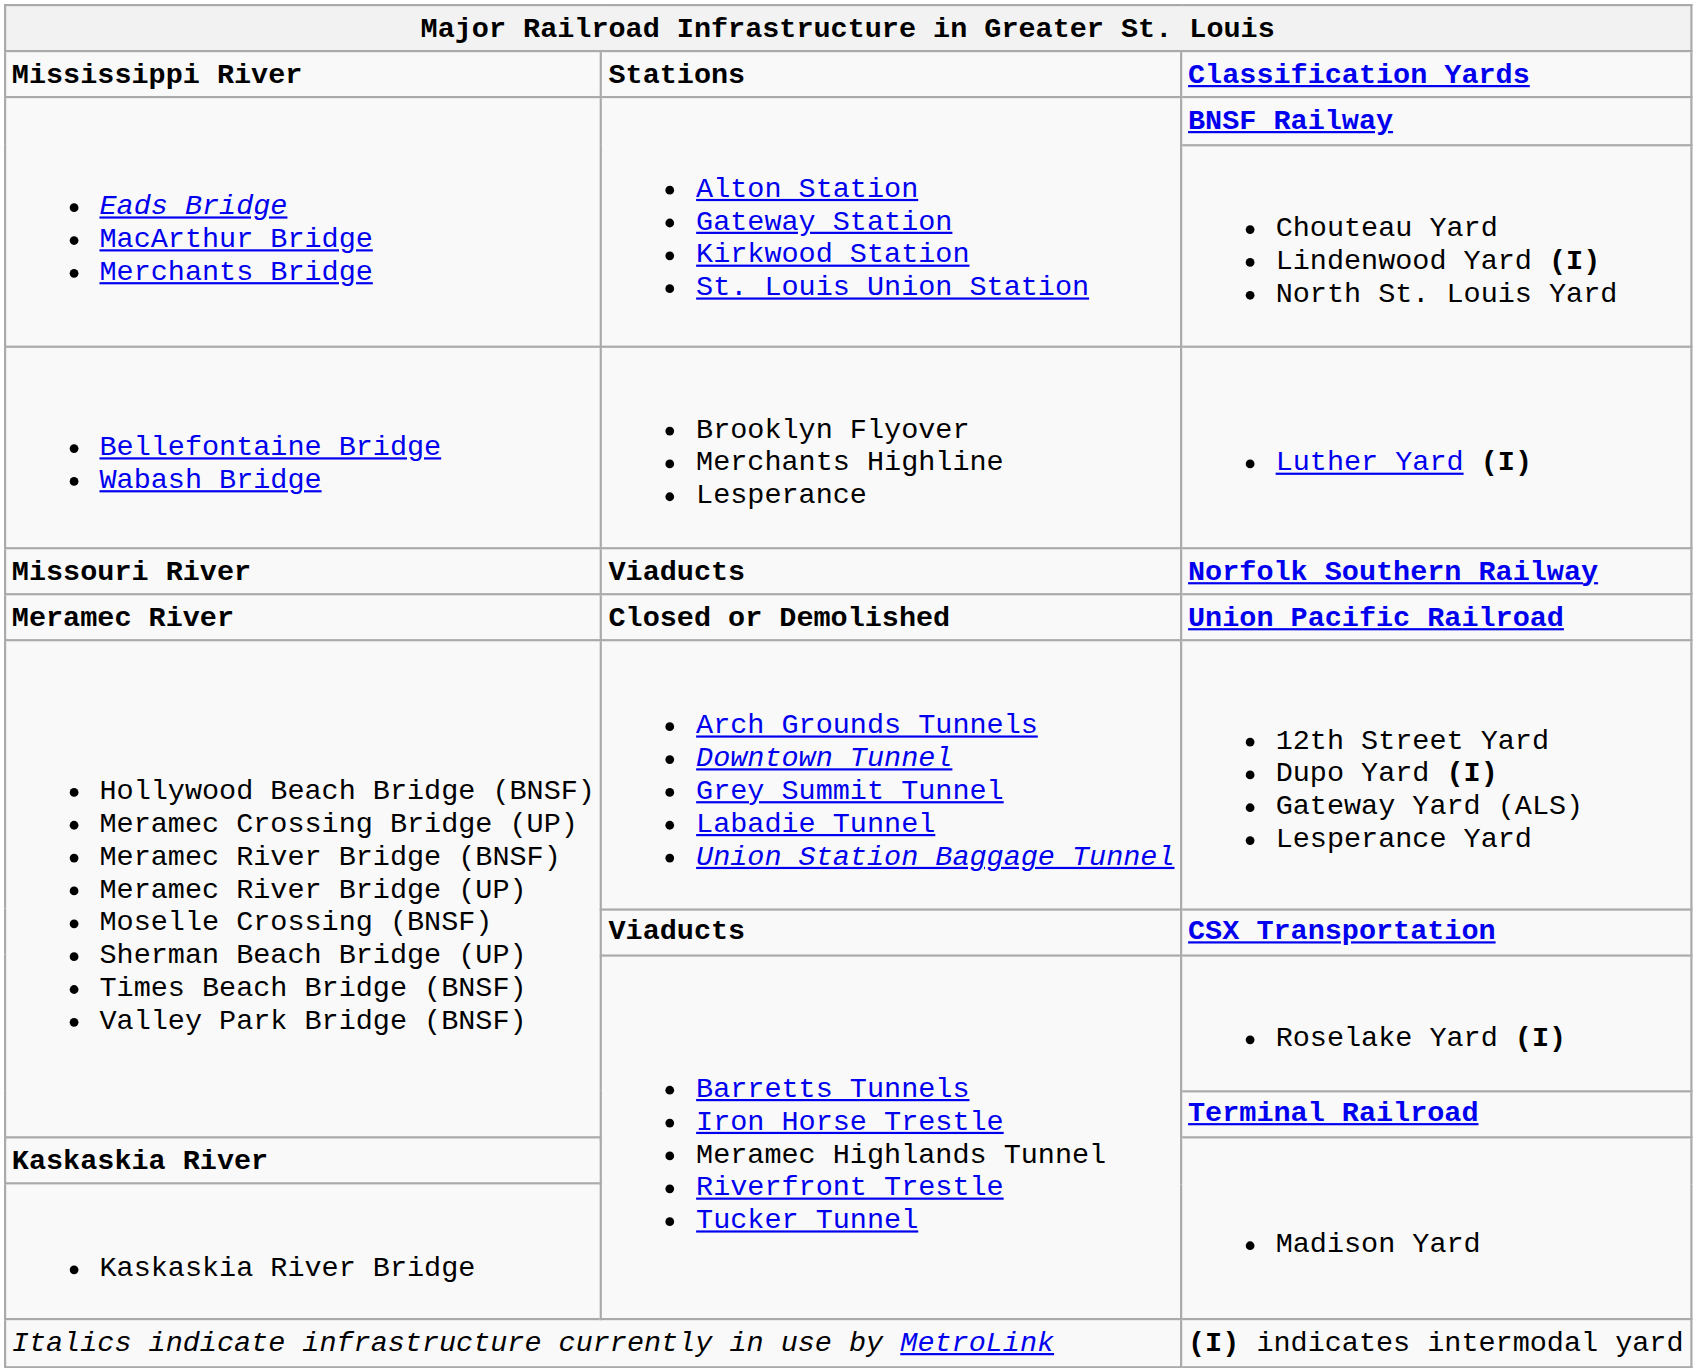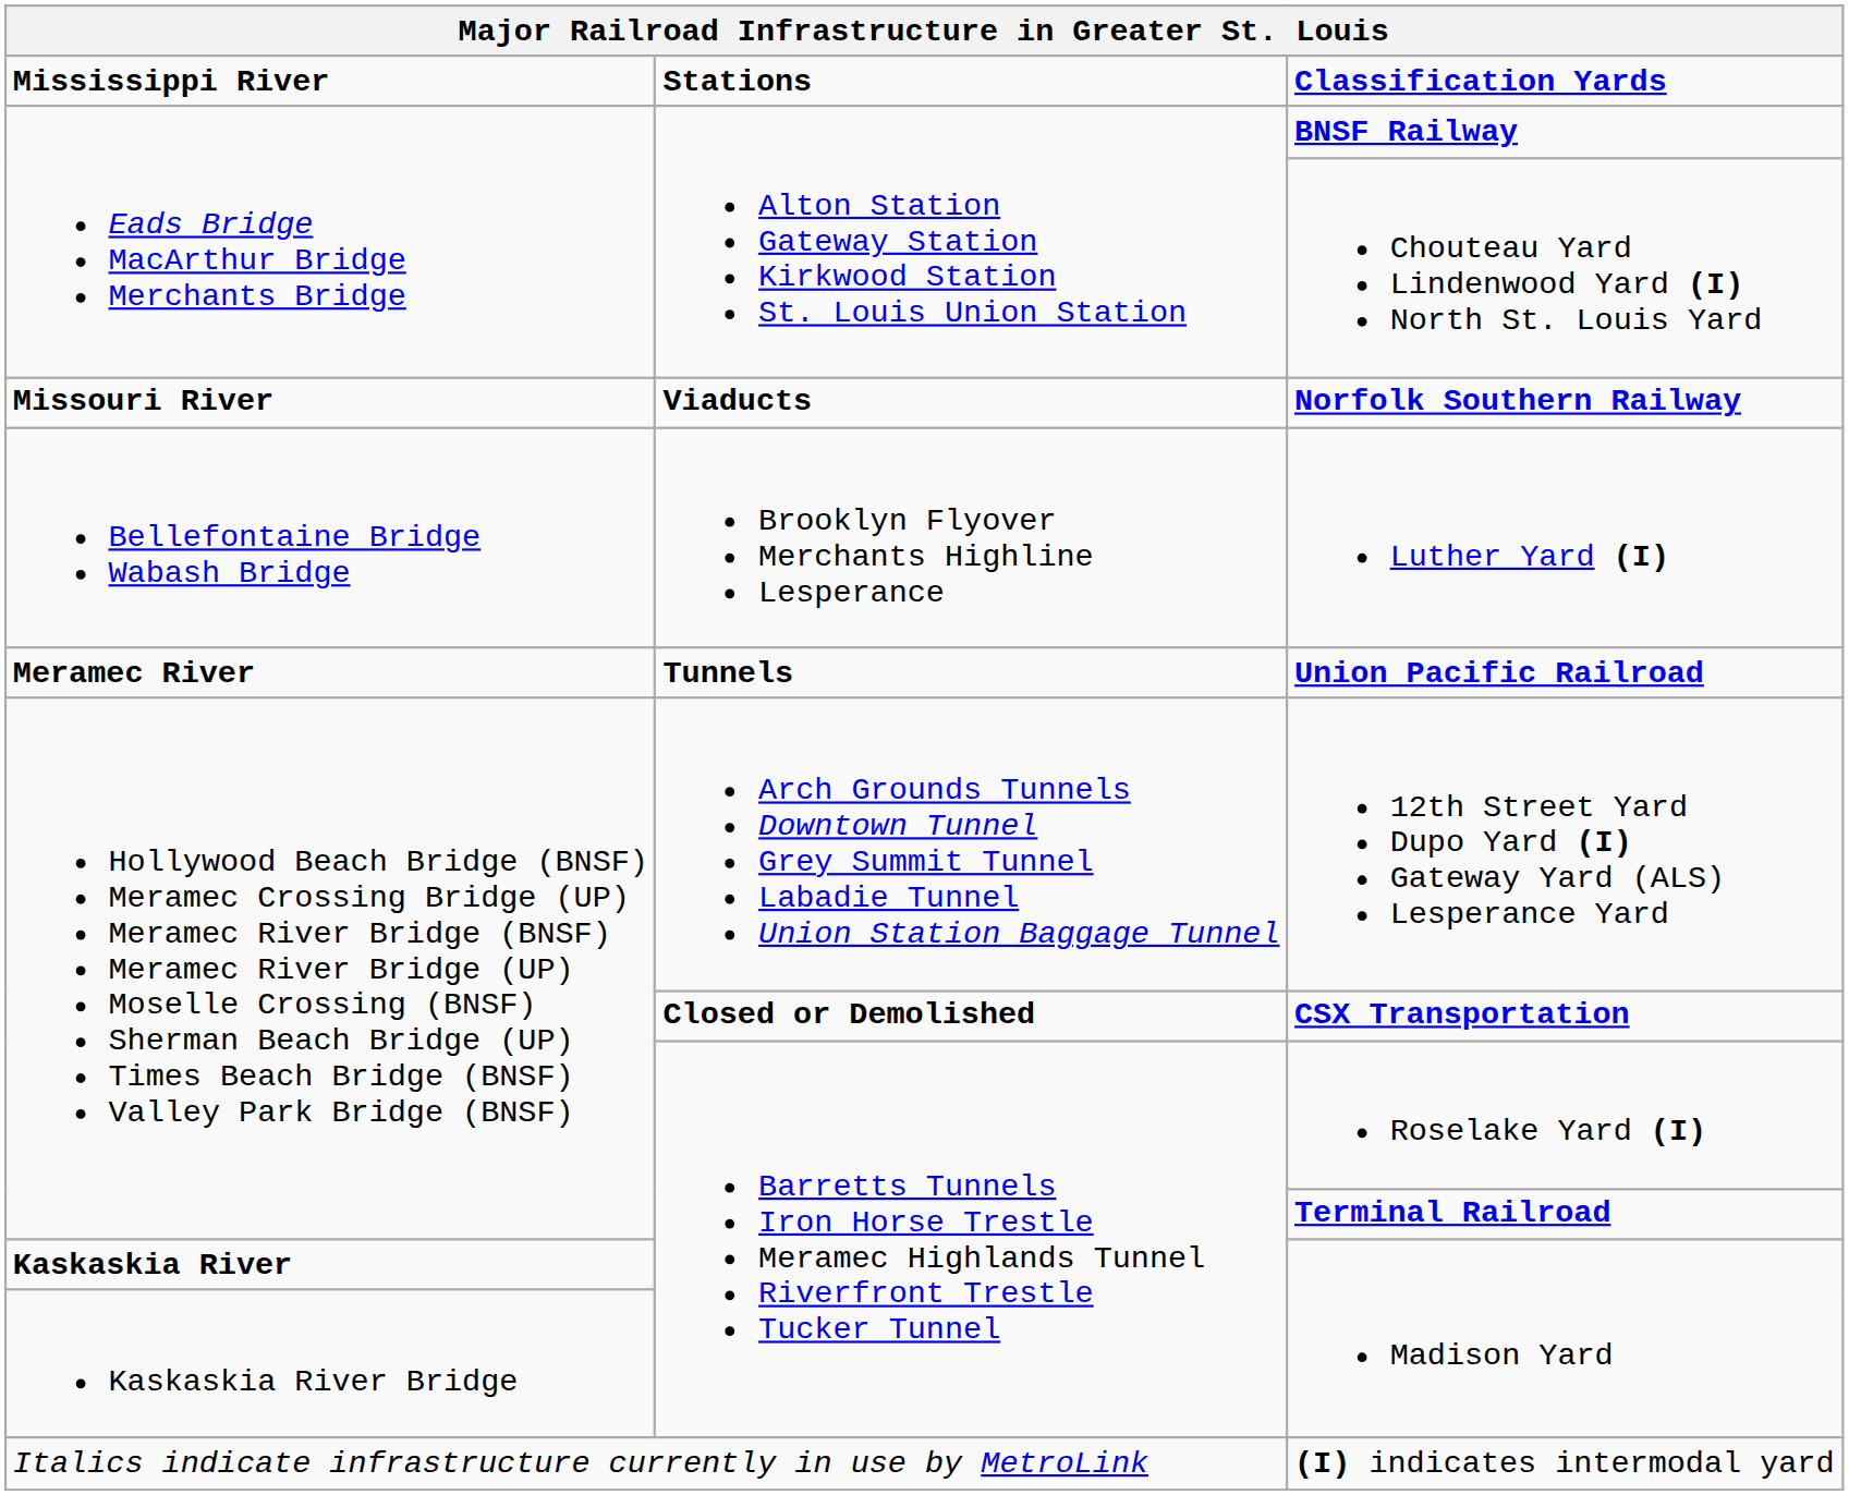rows swapped: Norfolk Southern Railway <-> Luther Yard (I)
Union Pacific Railroad | Stations: Closed or Demolished -> Tunnels
CSX Transportation | Stations: Viaducts -> Closed or Demolished
